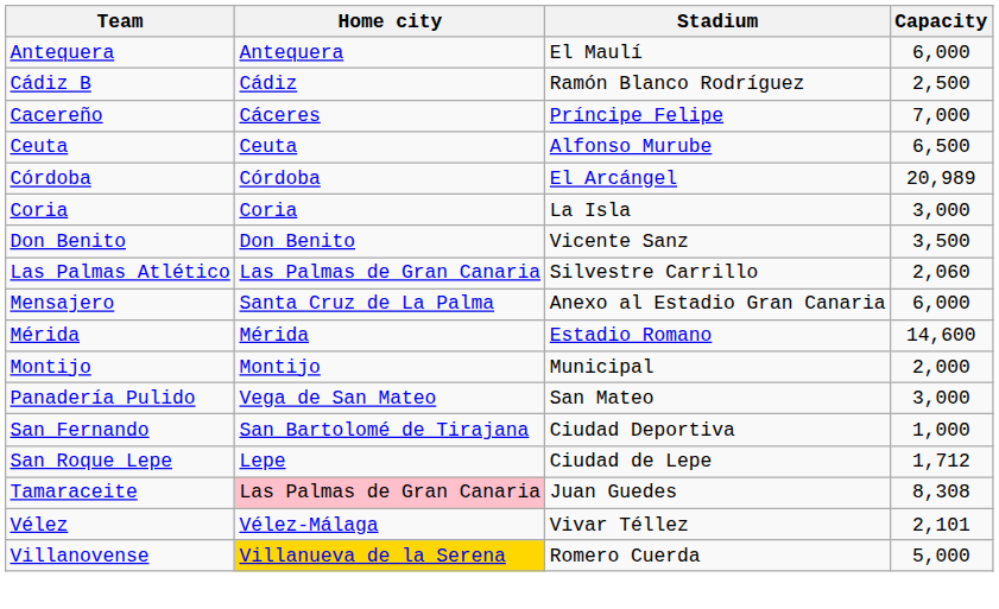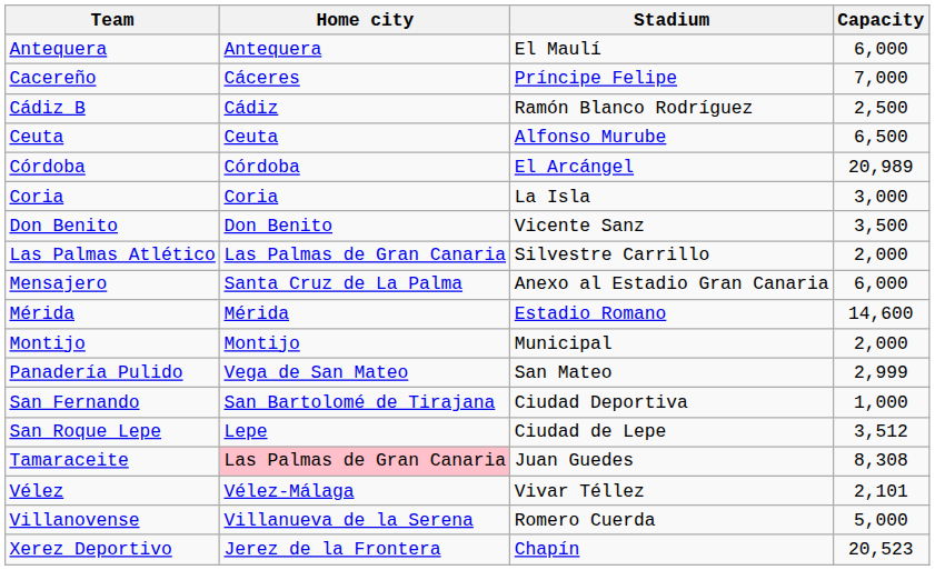rows swapped: Cacereño <-> Cádiz B
Las Palmas Atlético | Capacity: 2,060 -> 2,000
Panadería Pulido | Capacity: 3,000 -> 2,999
San Roque Lepe | Capacity: 1,712 -> 3,512
Villanovense | Home city: gold background -> no background
+ row: Xerez Deportivo | Jerez de la Frontera | Chapín | 20,523
